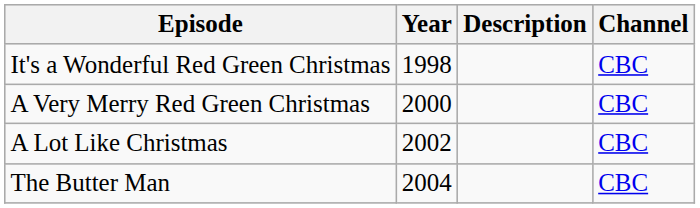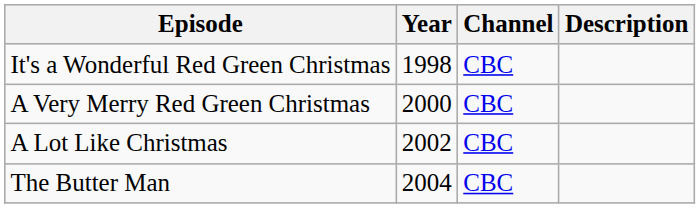columns swapped: Channel <-> Description
